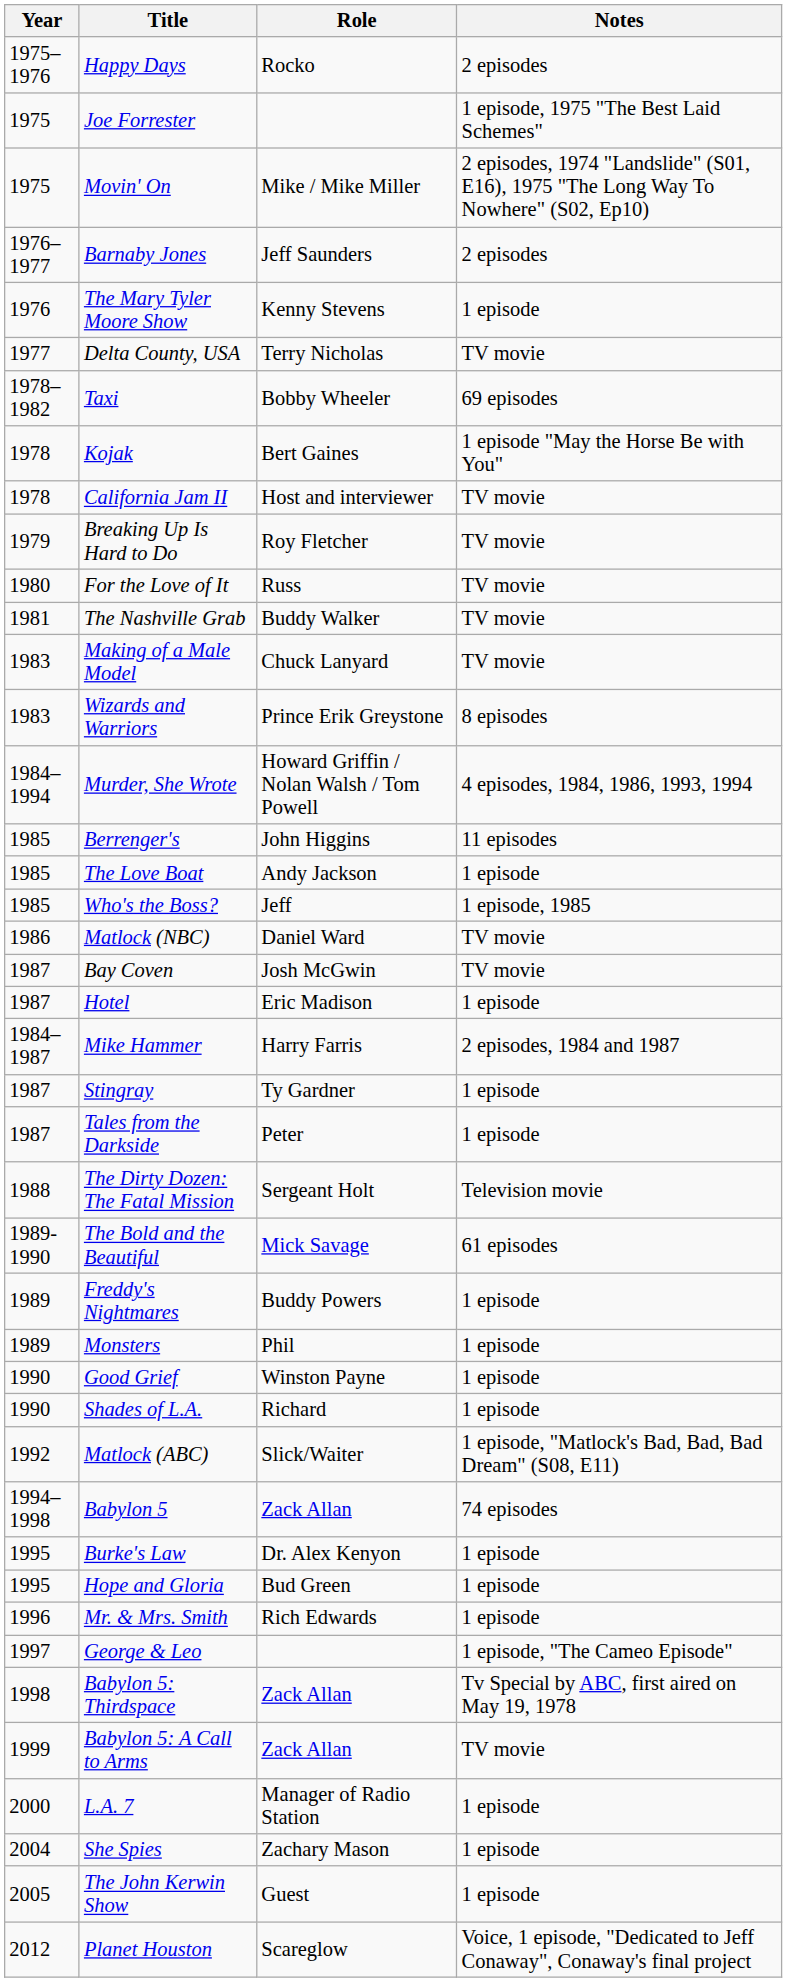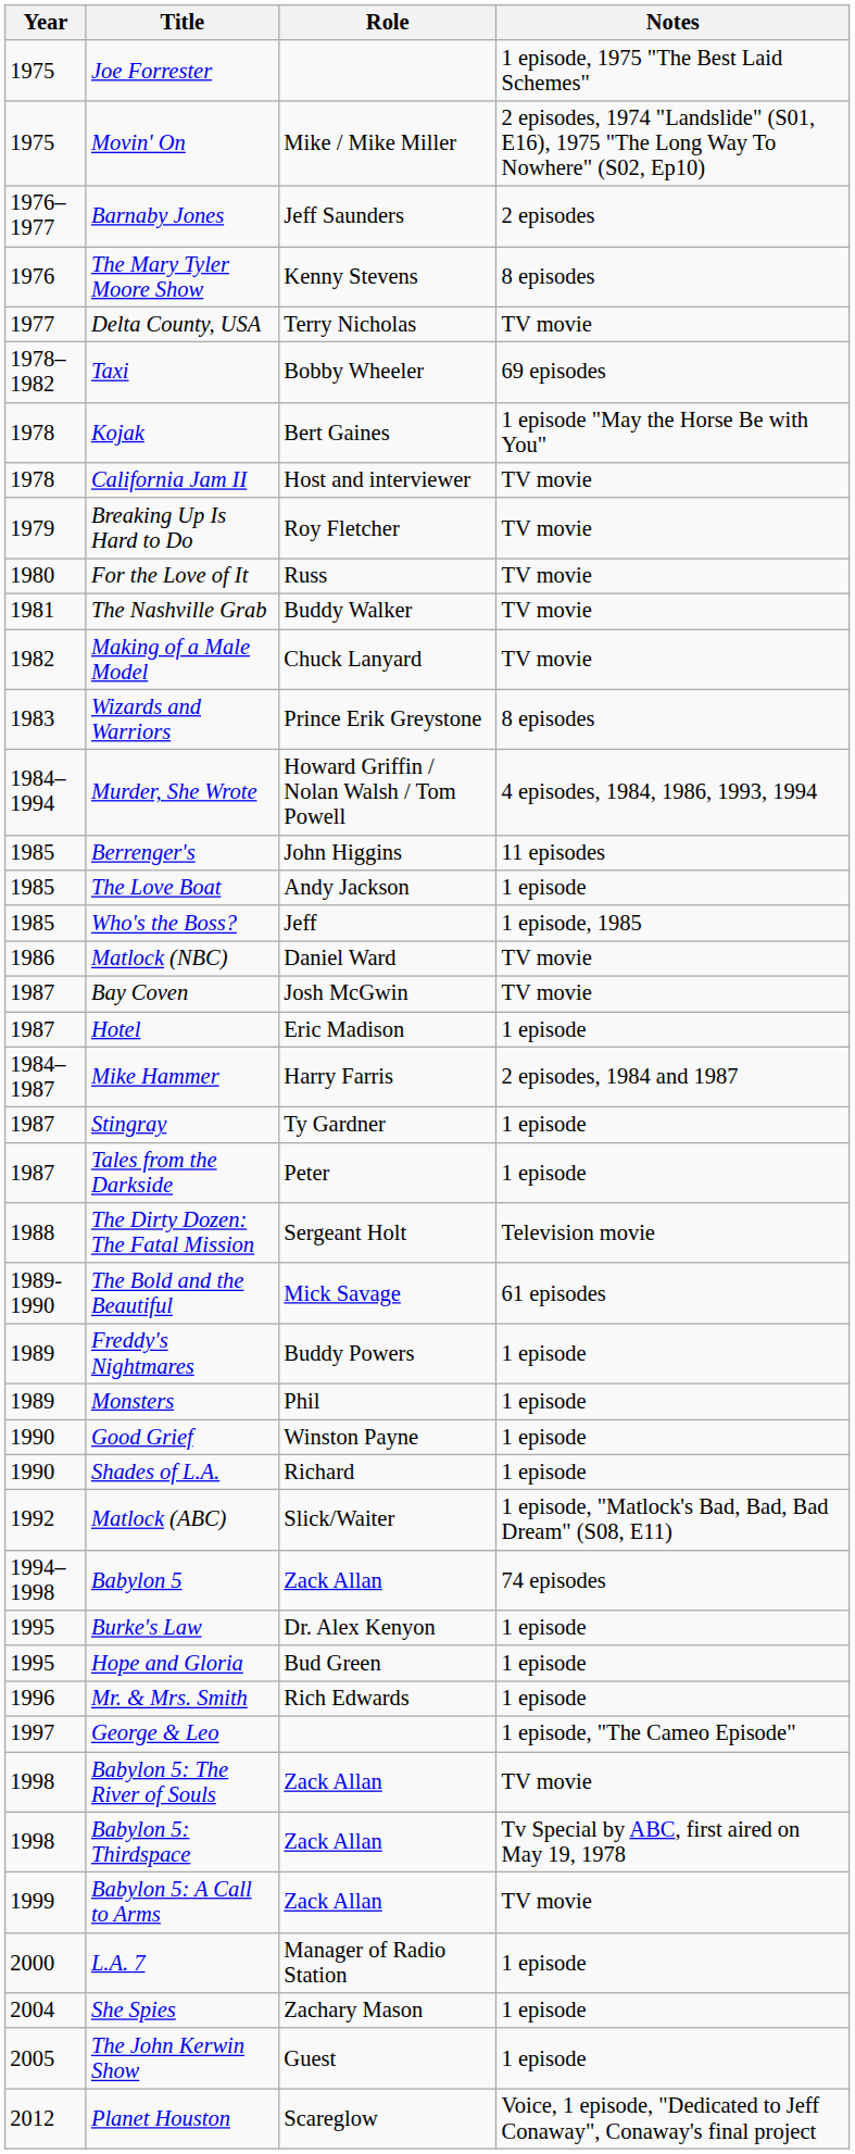- row: 1975–1976 | Happy Days | Rocko | 2 episodes
The Mary Tyler Moore Show | Notes: 1 episode -> 8 episodes
Making of a Male Model | Year: 1983 -> 1982
+ row: 1998 | Babylon 5: The River of Souls | Zack Allan | TV movie
